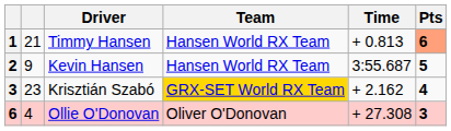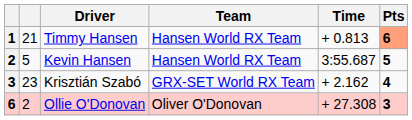Kevin Hansen | column 2: 9 -> 5
Krisztián Szabó | Team: gold background -> no background
Ollie O'Donovan | column 2: 4 -> 2
